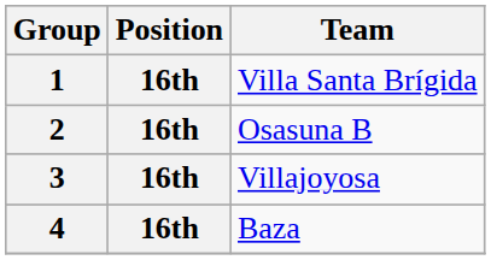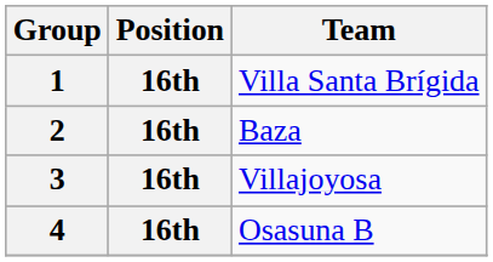2 | Team: Osasuna B -> Baza
4 | Team: Baza -> Osasuna B
